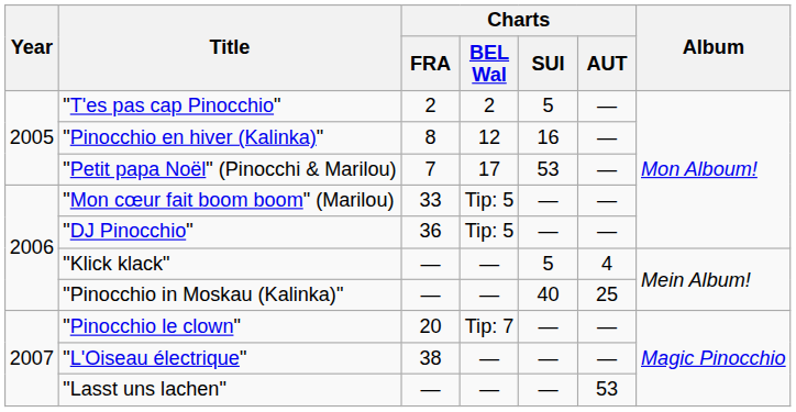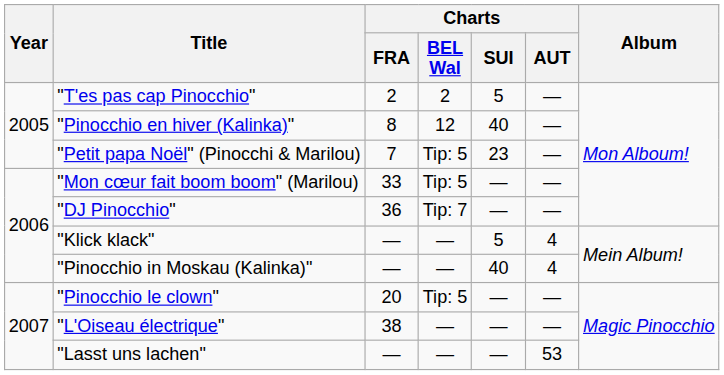"Pinocchio en hiver (Kalinka)" | Charts / SUI: 16 -> 40
"Petit papa Noël" (Pinocchi & Marilou) | Charts / BEL Wal: 17 -> Tip: 5
"Petit papa Noël" (Pinocchi & Marilou) | Charts / SUI: 53 -> 23
"DJ Pinocchio" | Charts / BEL Wal: Tip: 5 -> Tip: 7
"Pinocchio in Moskau (Kalinka)" | Charts / AUT: 25 -> 4
"Pinocchio le clown" | Charts / BEL Wal: Tip: 7 -> Tip: 5
